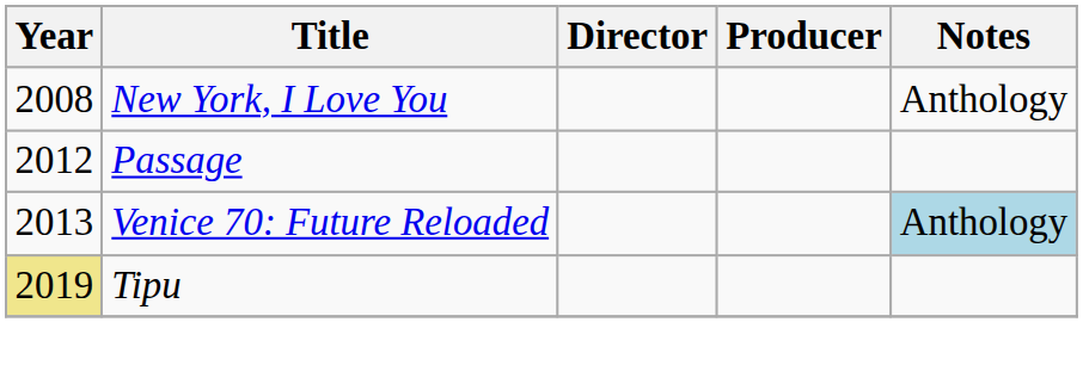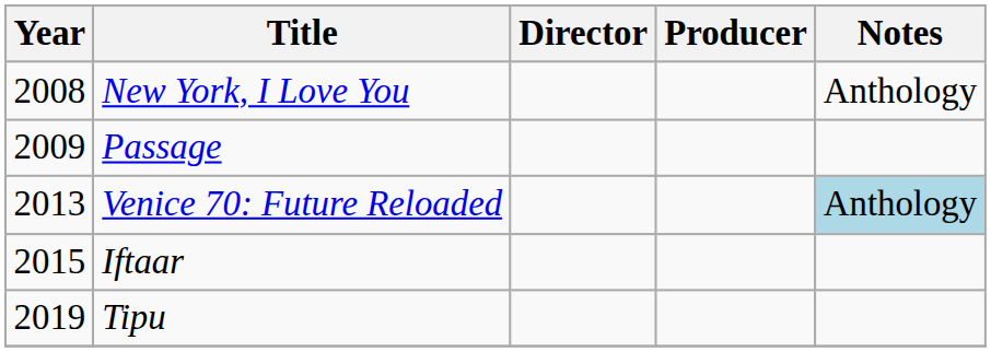Passage | Year: 2012 -> 2009
+ row: 2015 | Iftaar
Tipu | Year: khaki background -> no background
